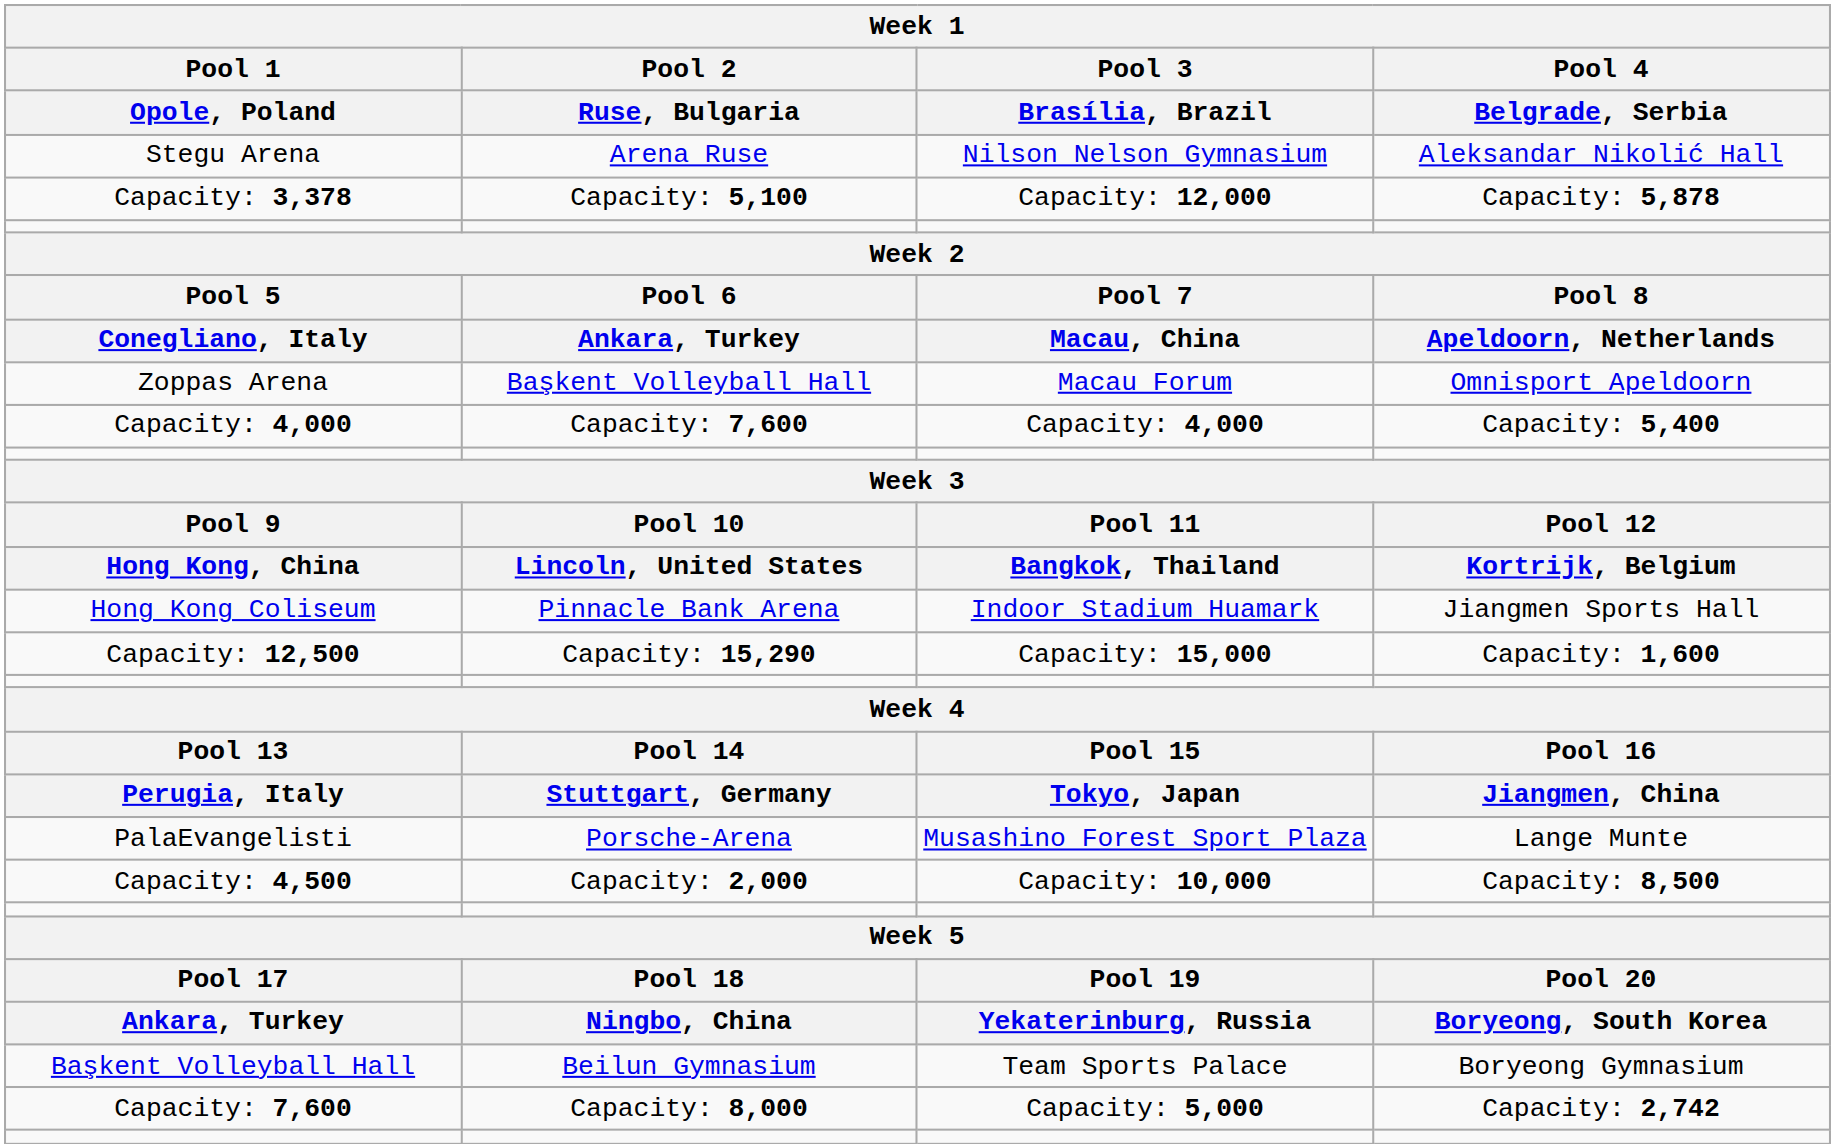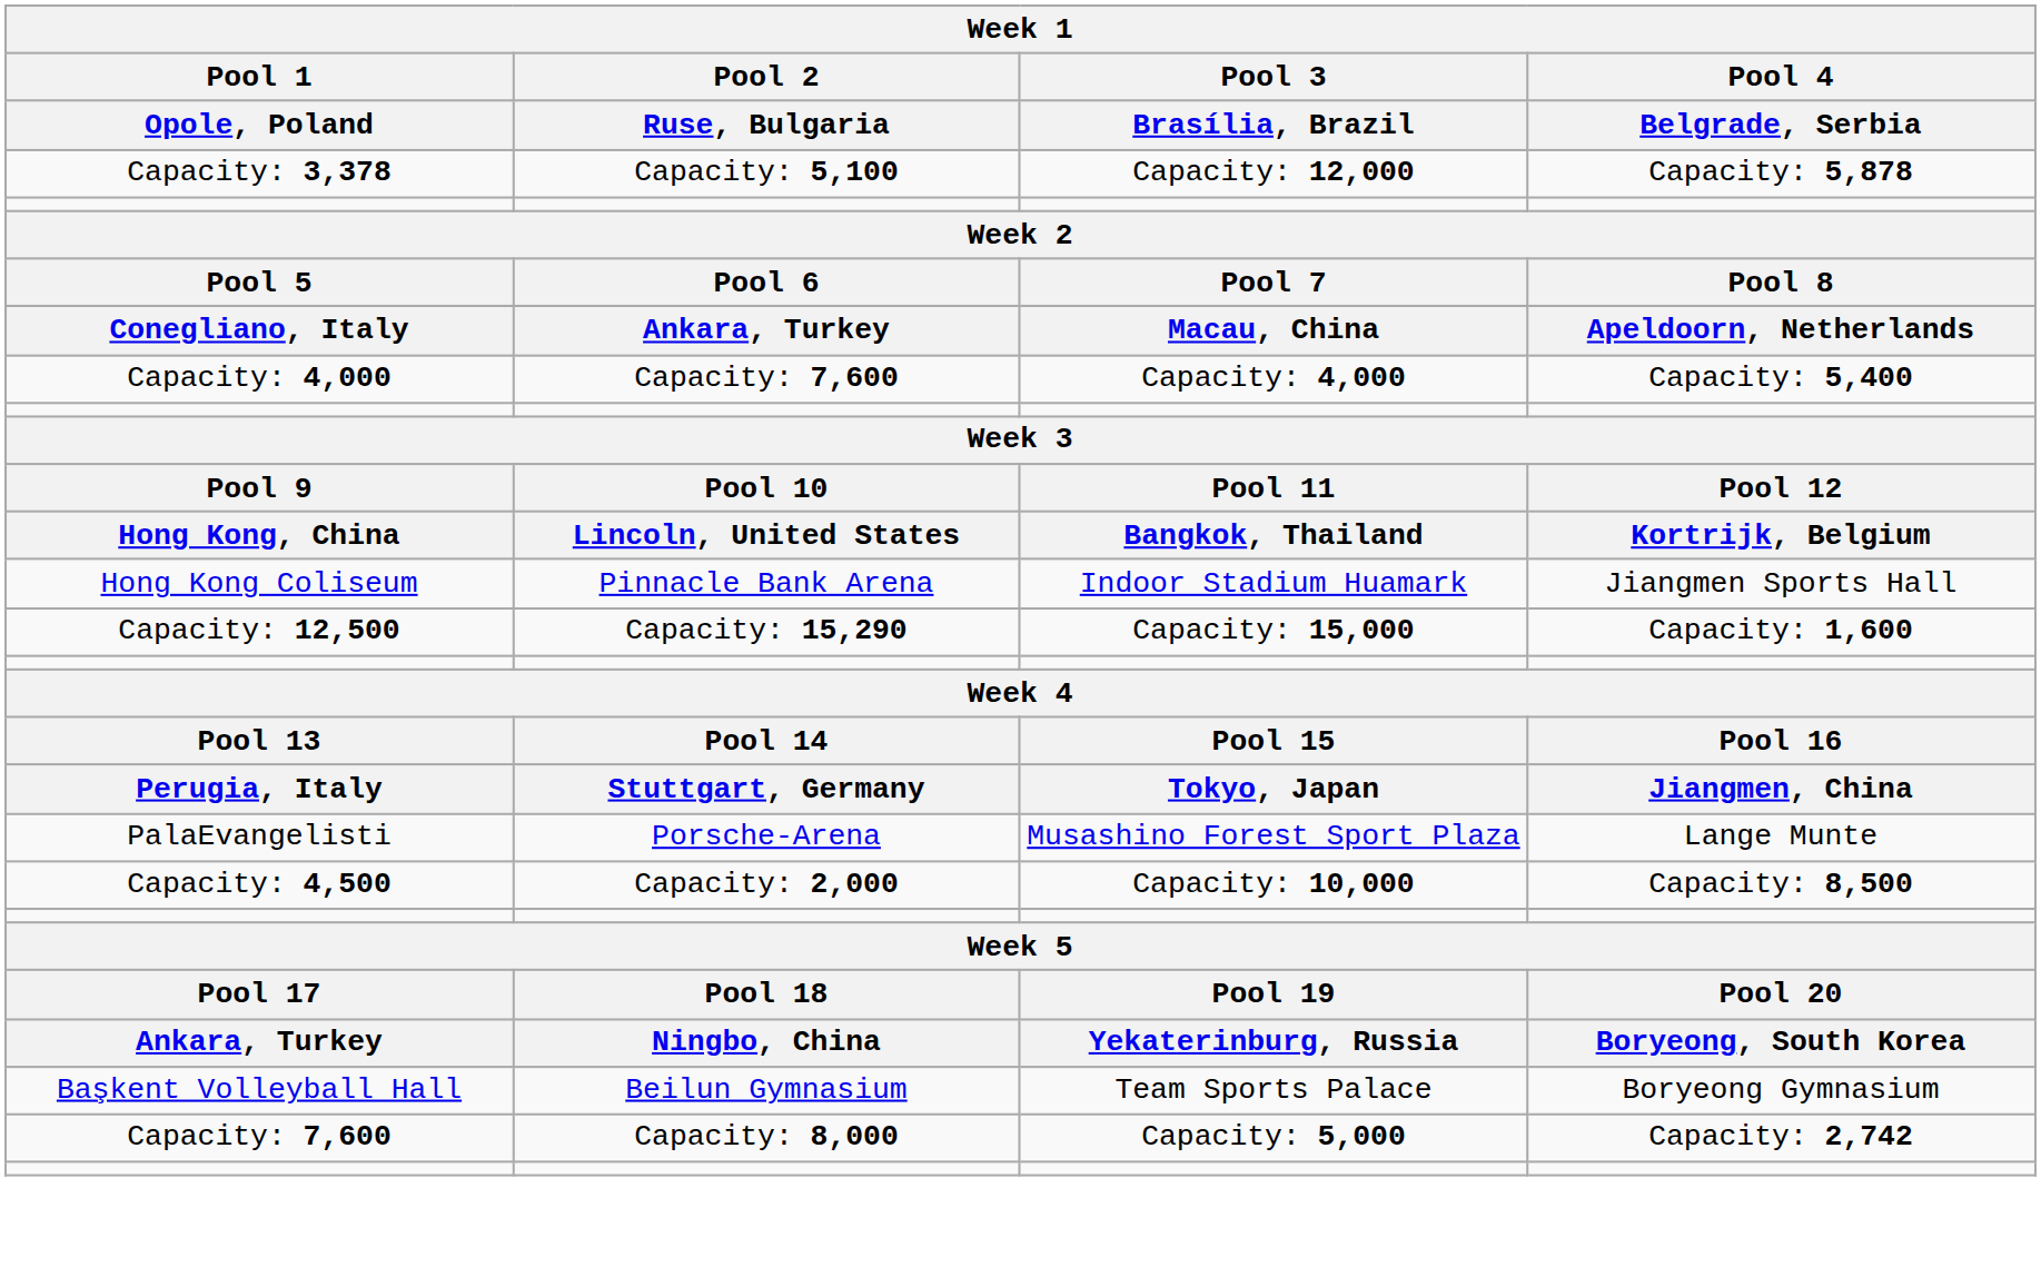- row: Stegu Arena | Arena Ruse | Nilson Nelson Gymnasium | Aleksandar Nikolić Hall
- row: Zoppas Arena | Başkent Volleyball Hall | Macau Forum | Omnisport Apeldoorn
